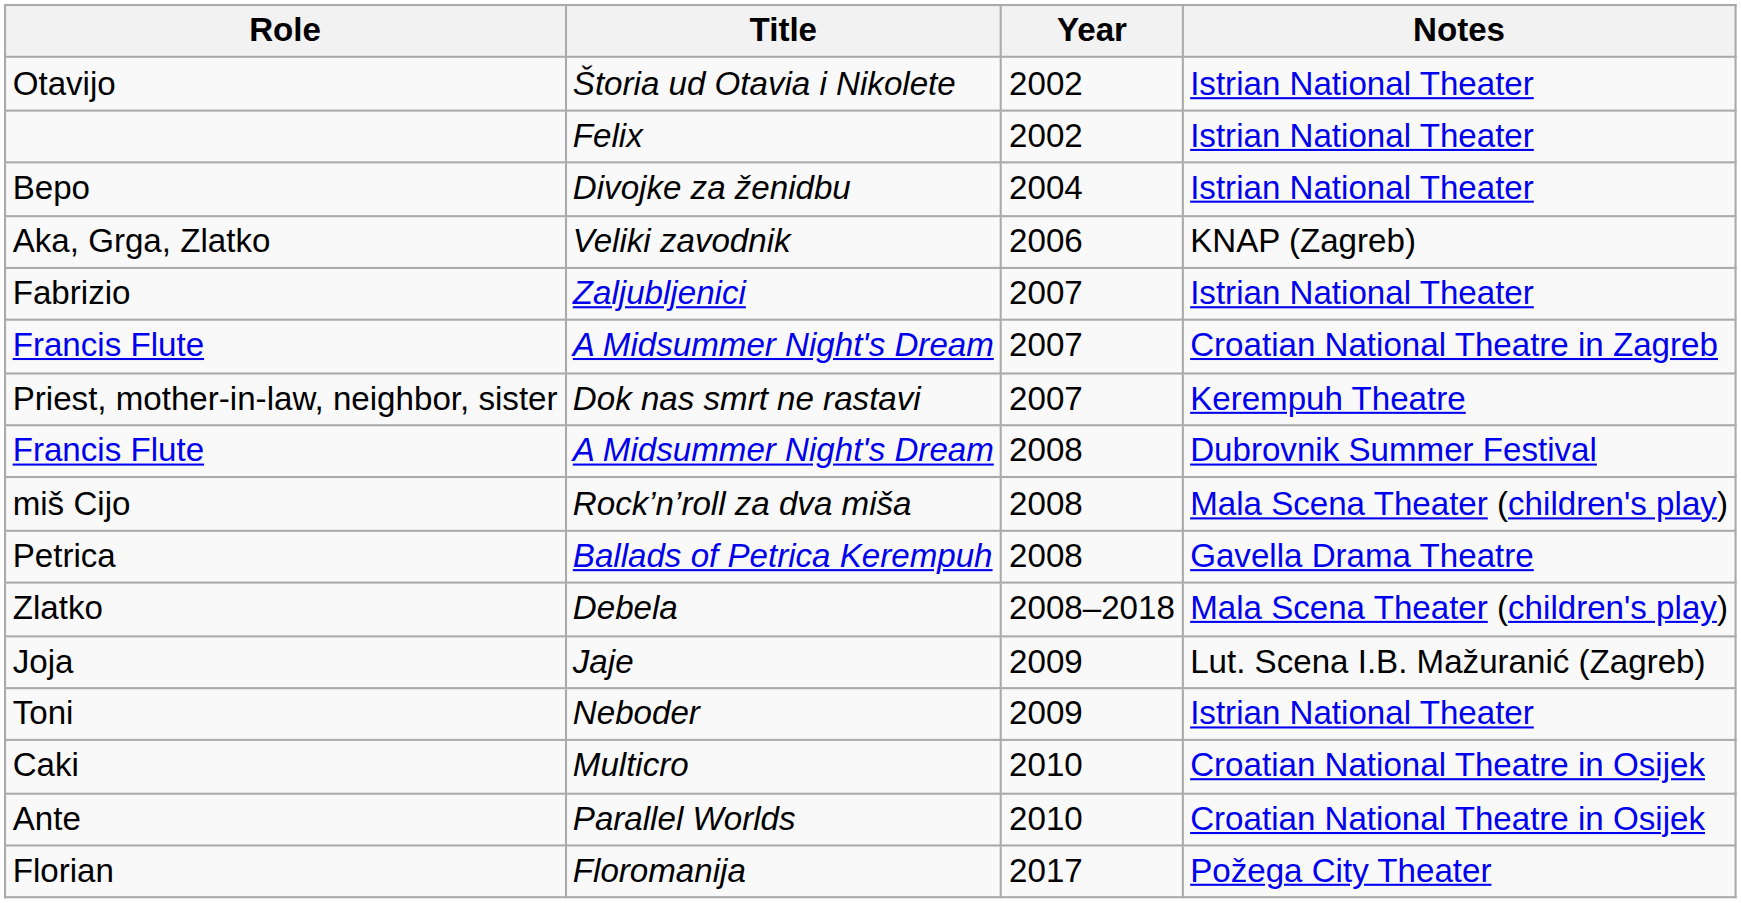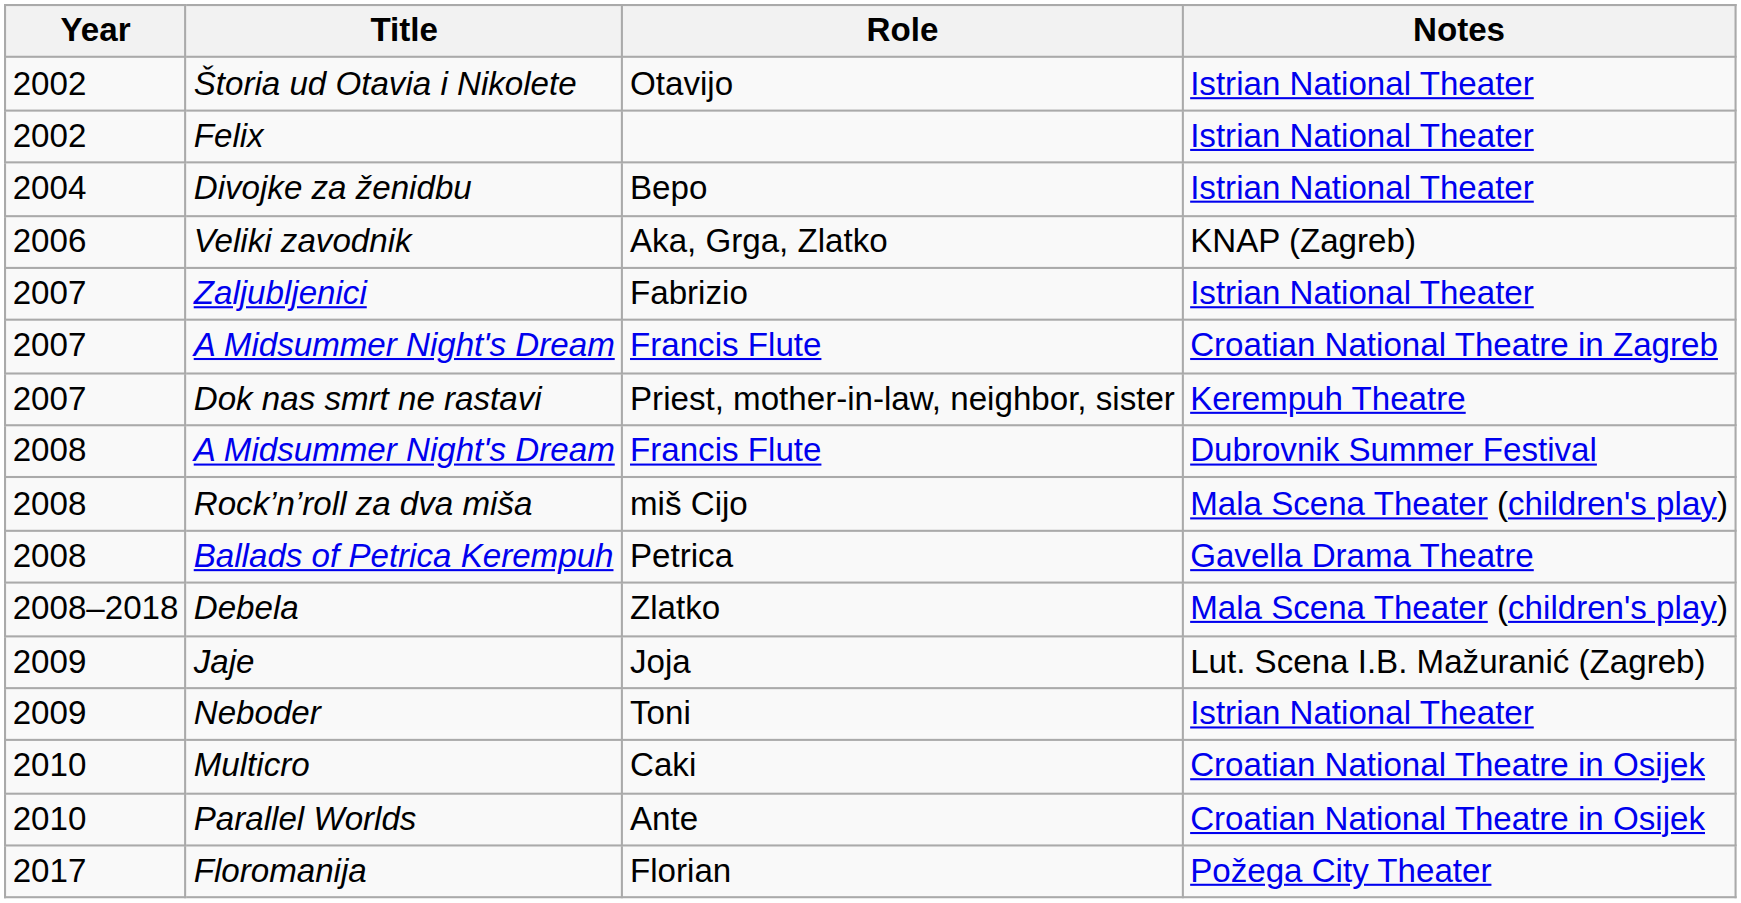columns swapped: Year <-> Role
